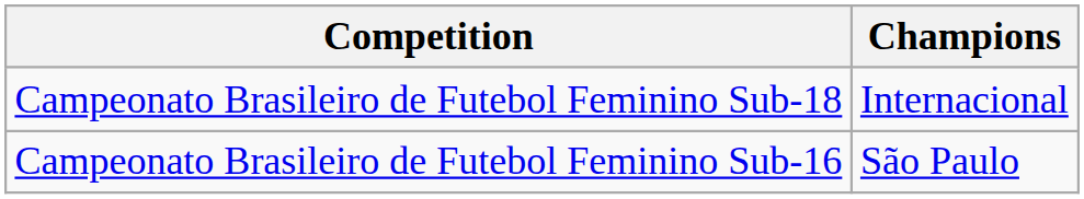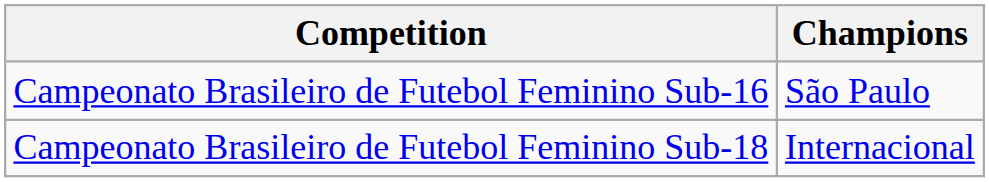rows swapped: Campeonato Brasileiro de Futebol Feminino Sub-18 <-> Campeonato Brasileiro de Futebol Feminino Sub-16
